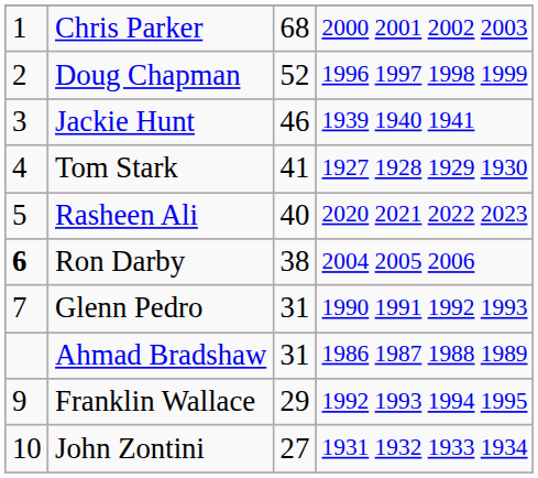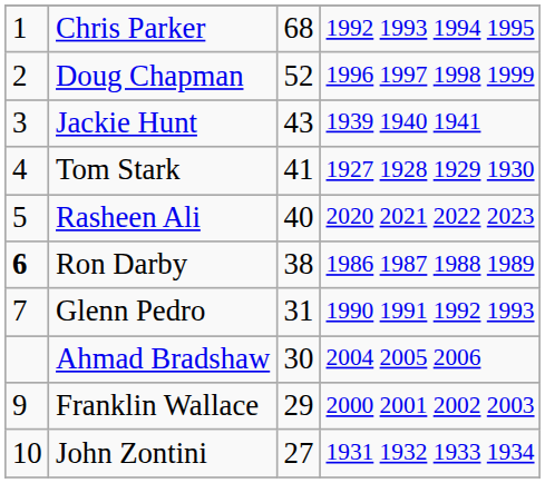Chris Parker | column 4: 2000 2001 2002 2003 -> 1992 1993 1994 1995
Jackie Hunt | column 3: 46 -> 43
Ron Darby | column 4: 2004 2005 2006 -> 1986 1987 1988 1989
Ahmad Bradshaw | column 3: 31 -> 30
Ahmad Bradshaw | column 4: 1986 1987 1988 1989 -> 2004 2005 2006
Franklin Wallace | column 4: 1992 1993 1994 1995 -> 2000 2001 2002 2003
